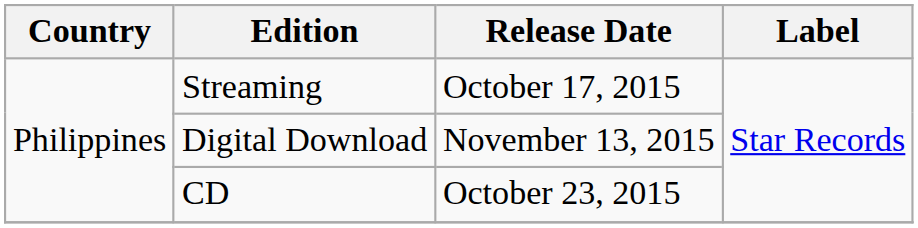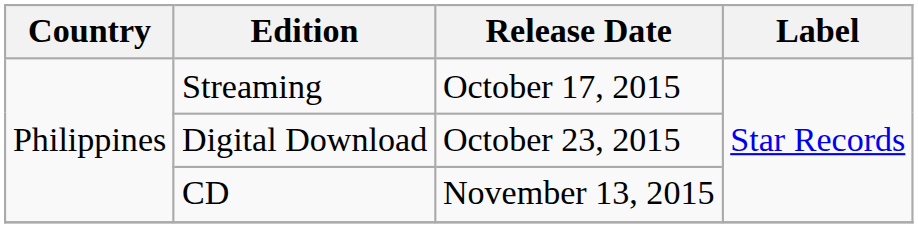Digital Download | Release Date: November 13, 2015 -> October 23, 2015
CD | Release Date: October 23, 2015 -> November 13, 2015
